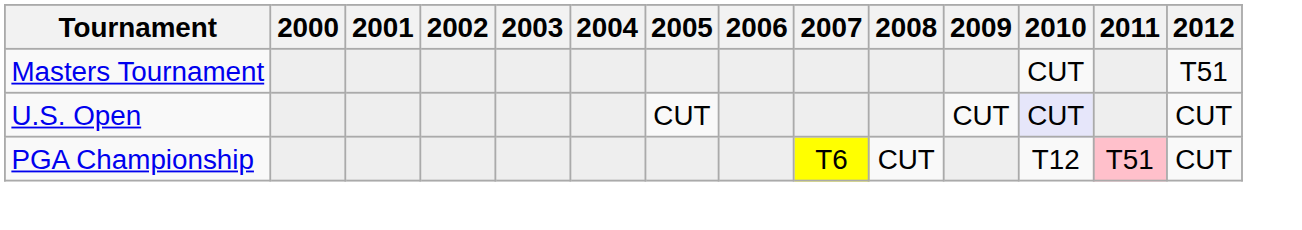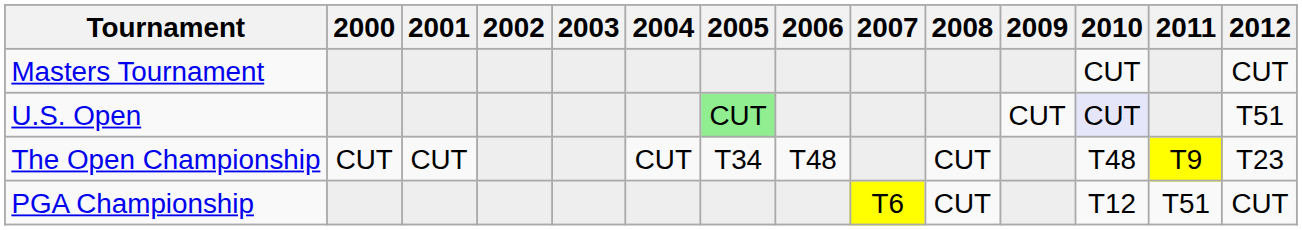Masters Tournament | 2012: T51 -> CUT
U.S. Open | 2005: no background -> lightgreen background
U.S. Open | 2012: CUT -> T51
+ row: The Open Championship | CUT | CUT | CUT | T34 | T48 | CUT | T48 | T9 | T23
PGA Championship | 2011: pink background -> no background
